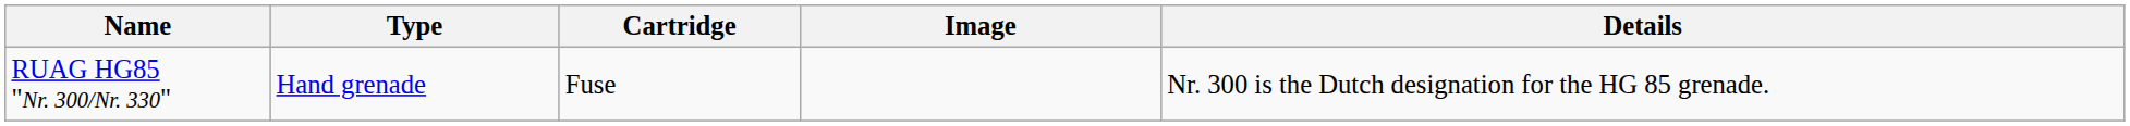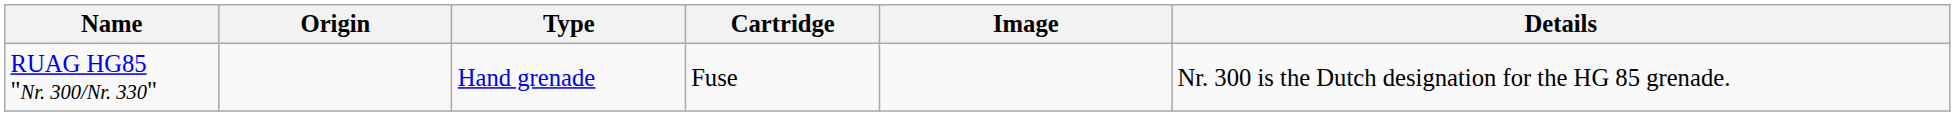+ column: Origin
